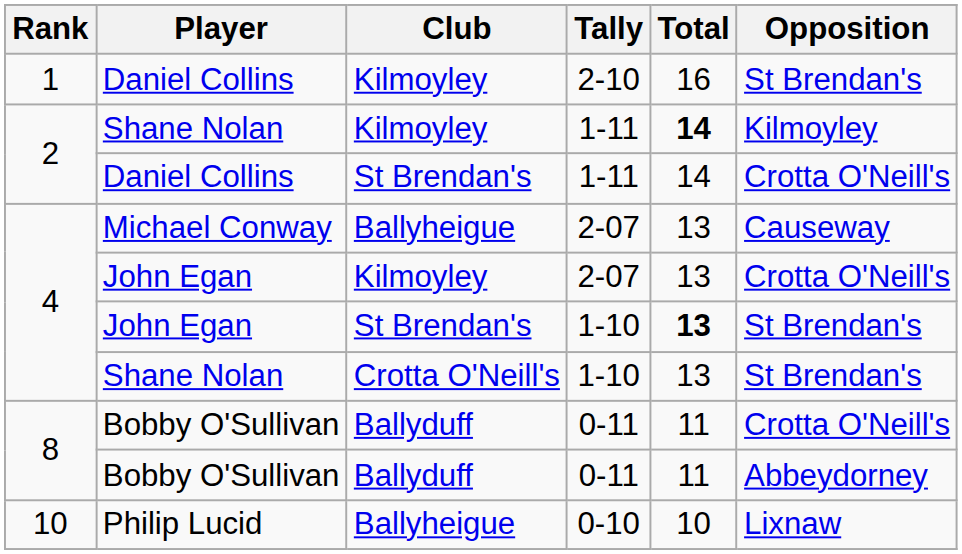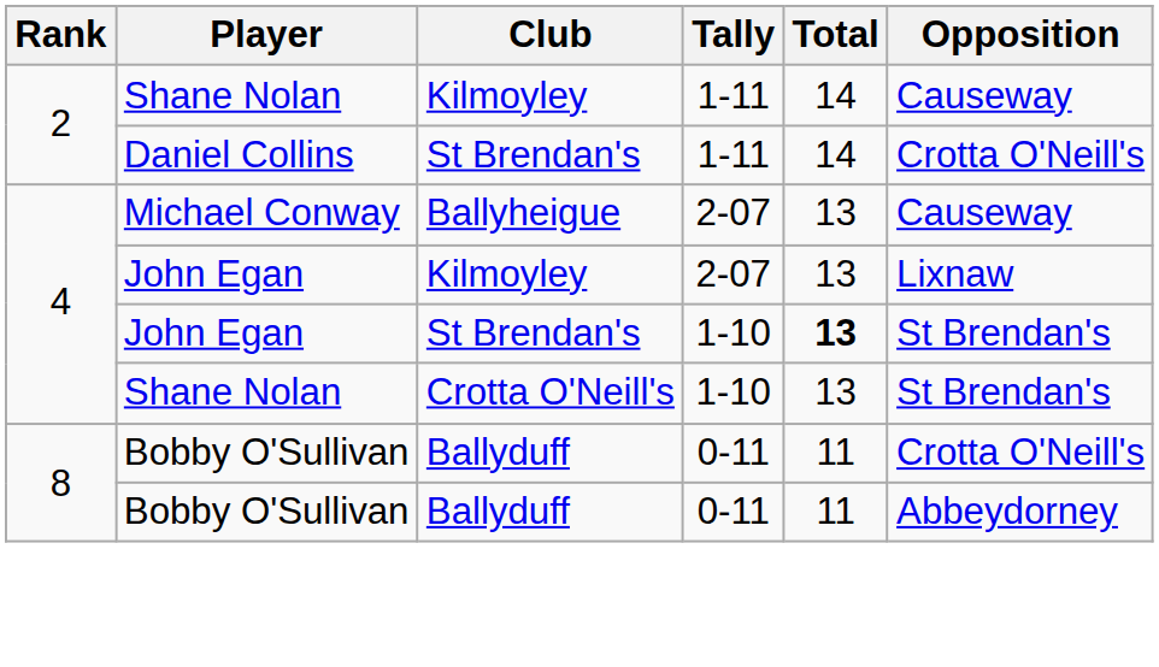- row: 1 | Daniel Collins | Kilmoyley | 2-10 | 16 | St Brendan's
Shane Nolan / 1-11 | Total: bold -> normal
Shane Nolan / 1-11 | Opposition: Kilmoyley -> Causeway
John Egan / 2-07 | Opposition: Crotta O'Neill's -> Lixnaw
- row: 10 | Philip Lucid | Ballyheigue | 0-10 | 10 | Lixnaw
